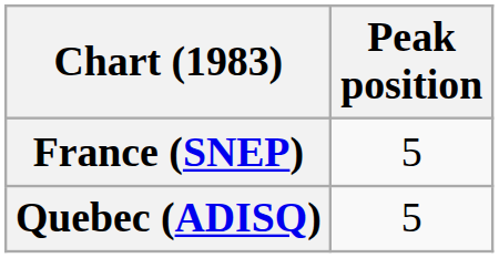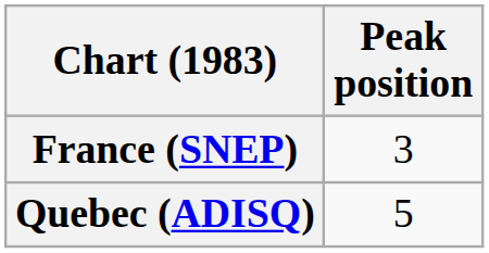France (SNEP) | Peak position: 5 -> 3
